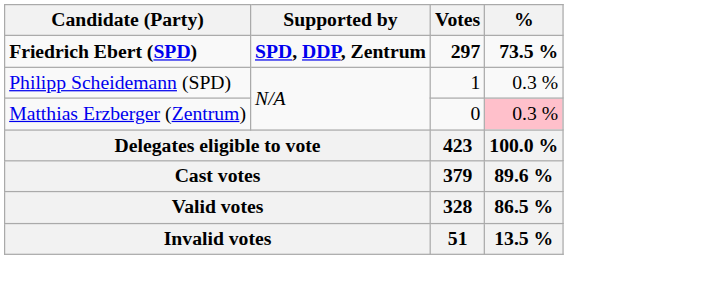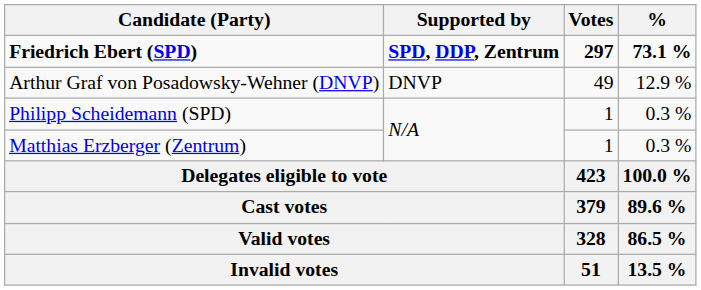Friedrich Ebert (SPD) | %: 73.5 % -> 73.1 %
+ row: Arthur Graf von Posadowsky-Wehner (DNVP) | DNVP | 49 | 12.9 %
Matthias Erzberger (Zentrum) | Votes: 0 -> 1
Matthias Erzberger (Zentrum) | %: pink background -> no background
